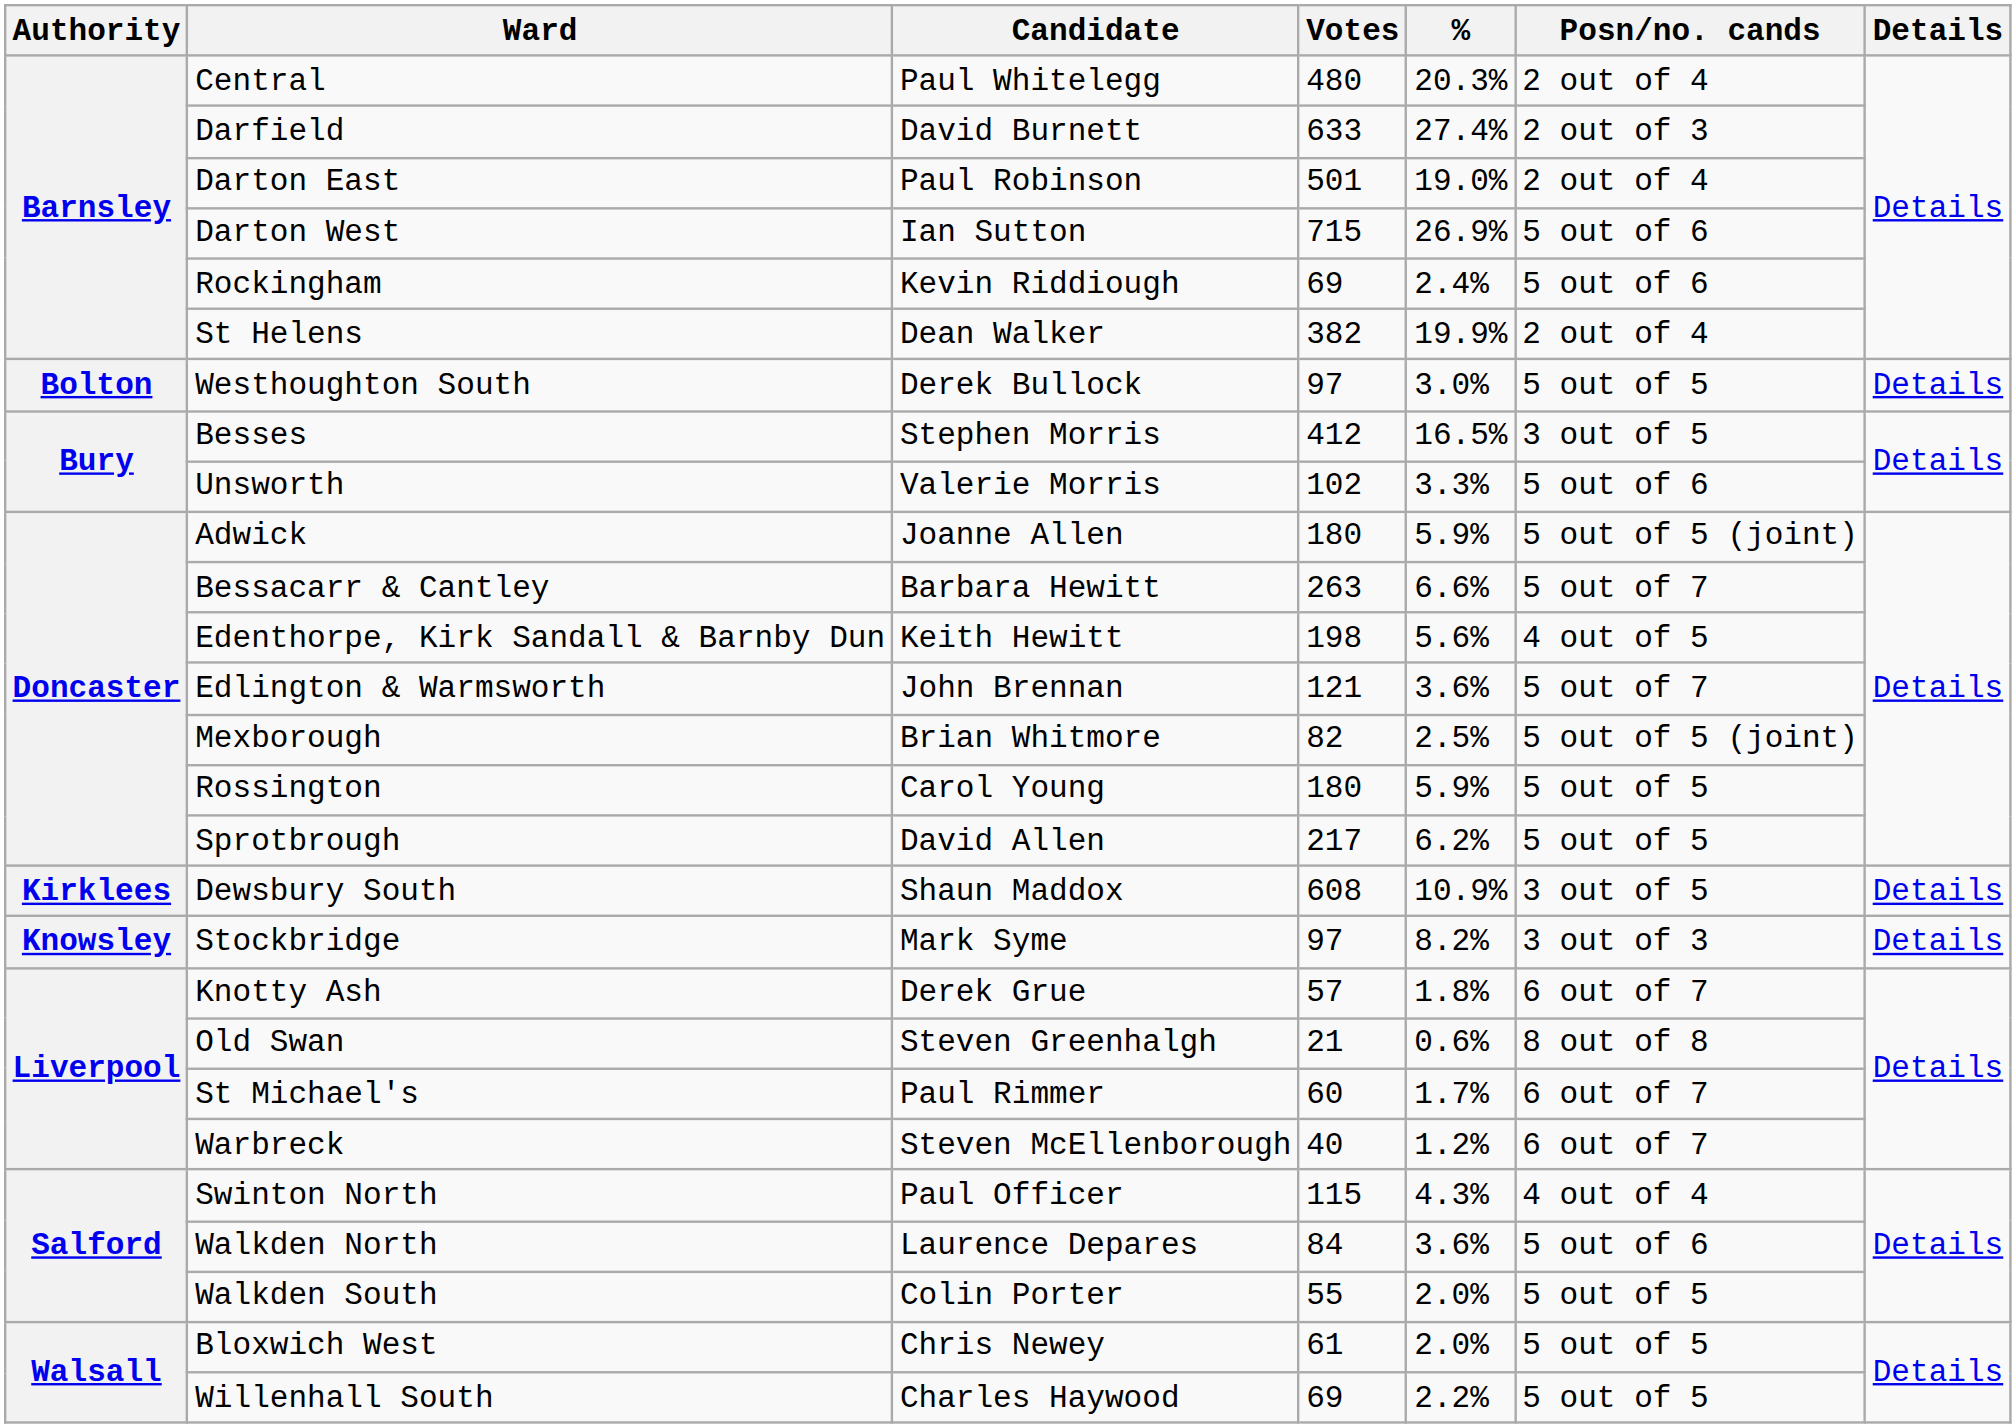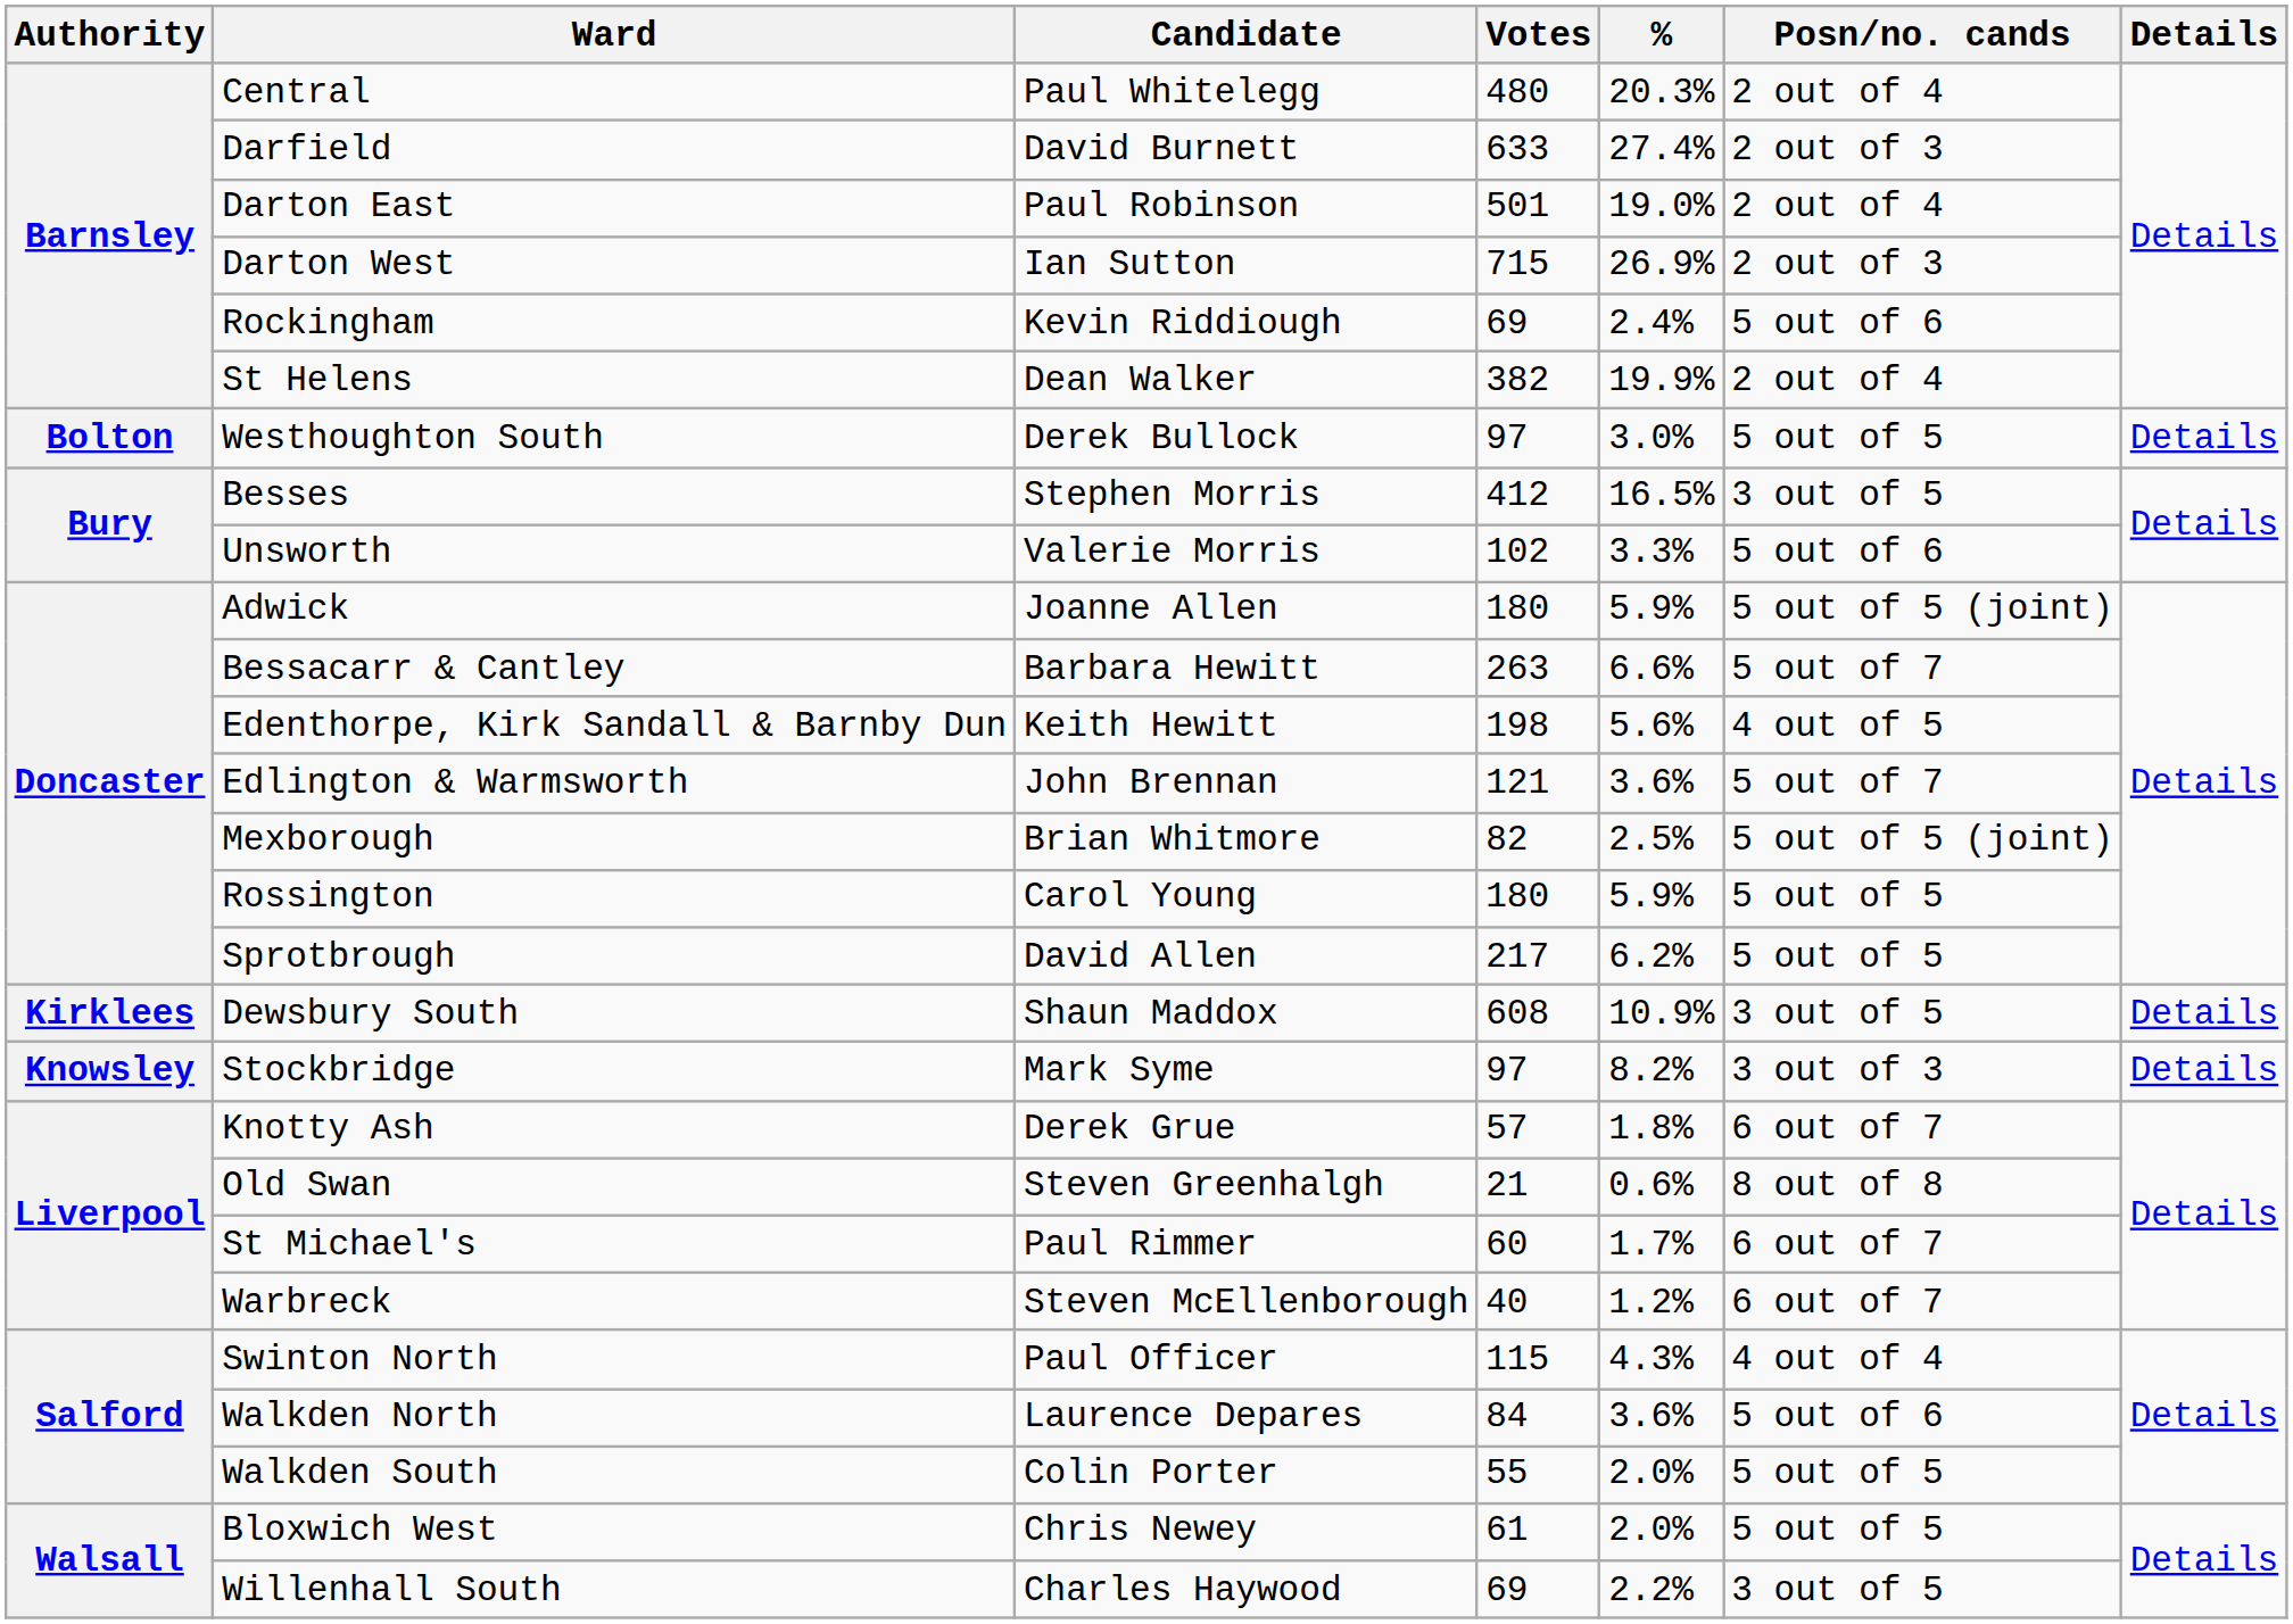Darton West | Posn/no. cands: 5 out of 6 -> 2 out of 3
Willenhall South | Posn/no. cands: 5 out of 5 -> 3 out of 5
